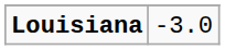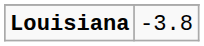Louisiana | column 2: -3.0 -> -3.8
